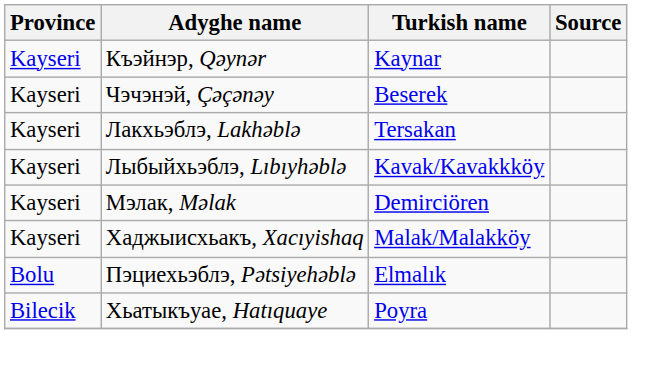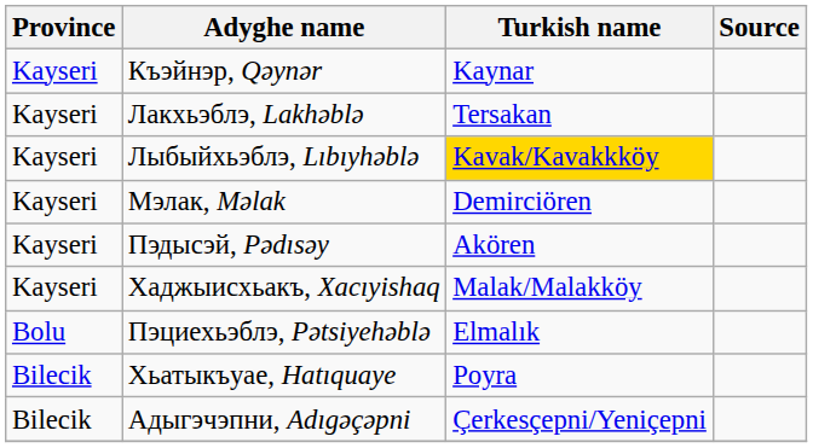- row: Kayseri | Чэчэнэй, Çəçənəy | Beserek
Лыбыйхьэблэ, Lıbıyhəblə | Turkish name: no background -> gold background
+ row: Kayseri | Пэдысэй, Pədısəy | Akören
+ row: Bilecik | Адыгэчэпни, Adıgəçəpni | Çerkesçepni/Yeniçepni
